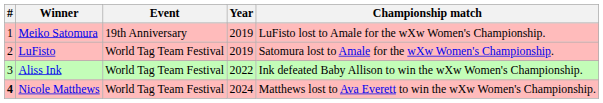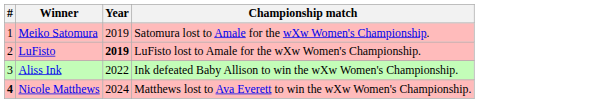- column: Event | 19th Anniversary | World Tag Team Festival | World Tag Team Festival | World Tag Team Festival
Meiko Satomura | Championship match: LuFisto lost to Amale for the wXw Women's Championship. -> Satomura lost to Amale for the wXw Women's Championship.
LuFisto | Year: normal -> bold
LuFisto | Championship match: Satomura lost to Amale for the wXw Women's Championship. -> LuFisto lost to Amale for the wXw Women's Championship.
